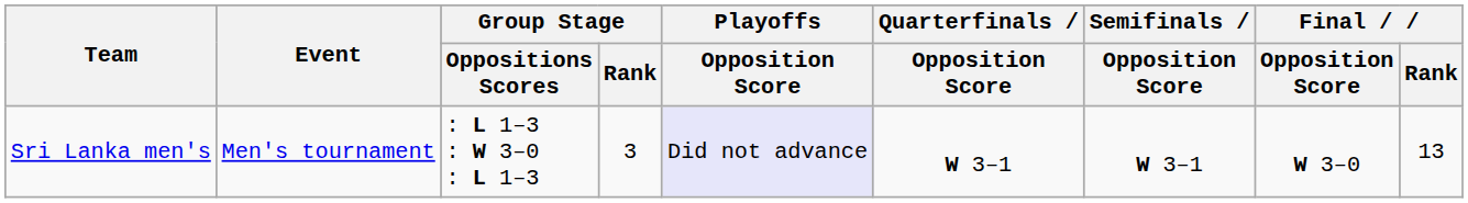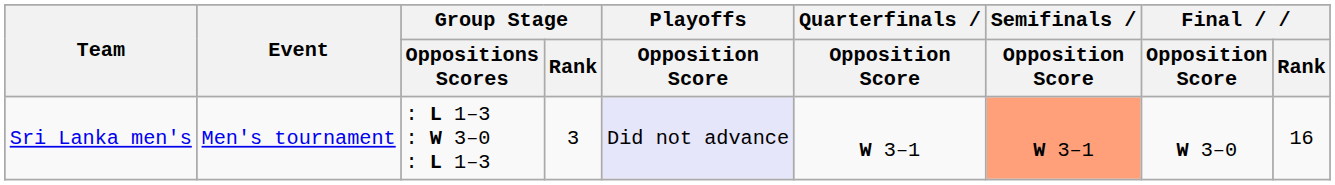Sri Lanka men's | Semifinals / Opposition Score: no background -> lightsalmon background
Sri Lanka men's | Final / Rank: 13 -> 16
